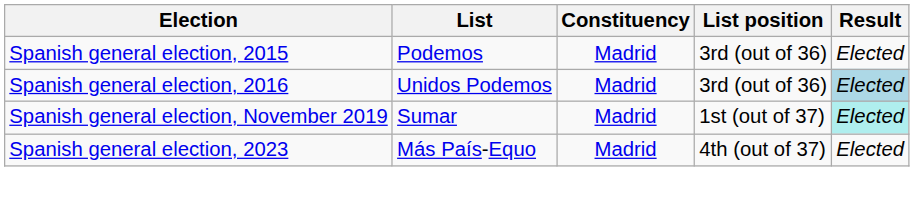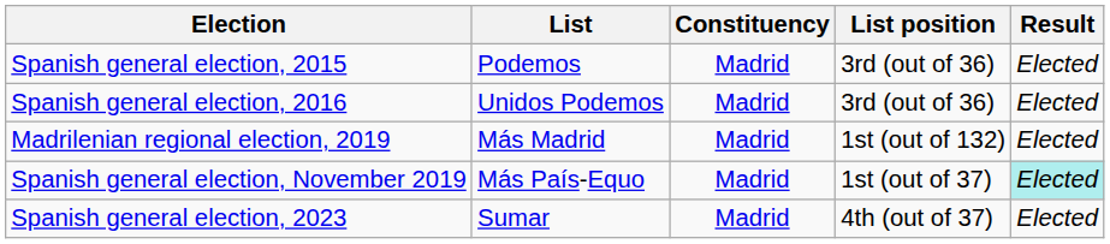Spanish general election, 2016 | Result: lightblue background -> no background
+ row: Madrilenian regional election, 2019 | Más Madrid | Madrid | 1st (out of 132) | Elected
Spanish general election, November 2019 | List: Sumar -> Más País-Equo
Spanish general election, 2023 | List: Más País-Equo -> Sumar
